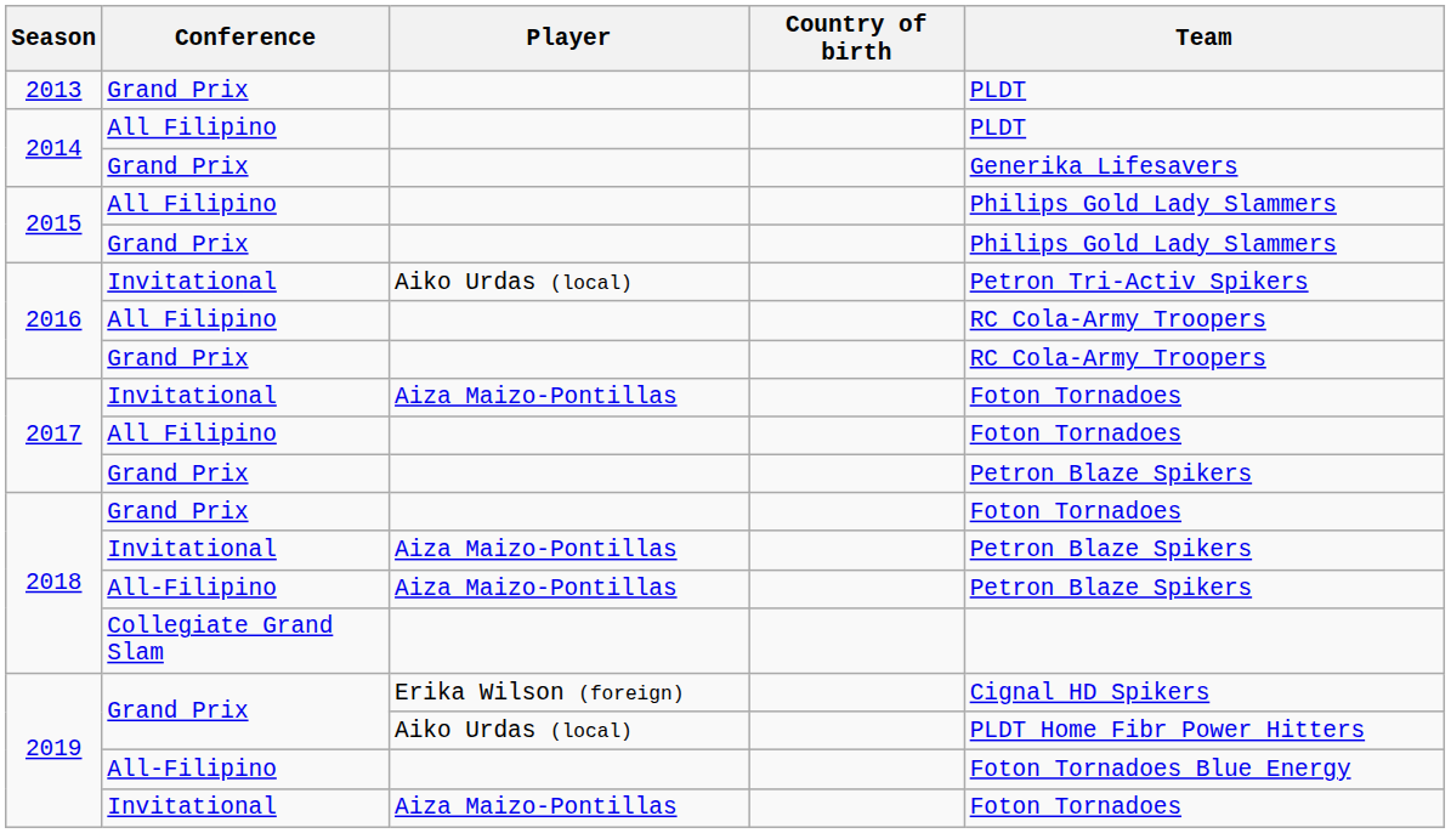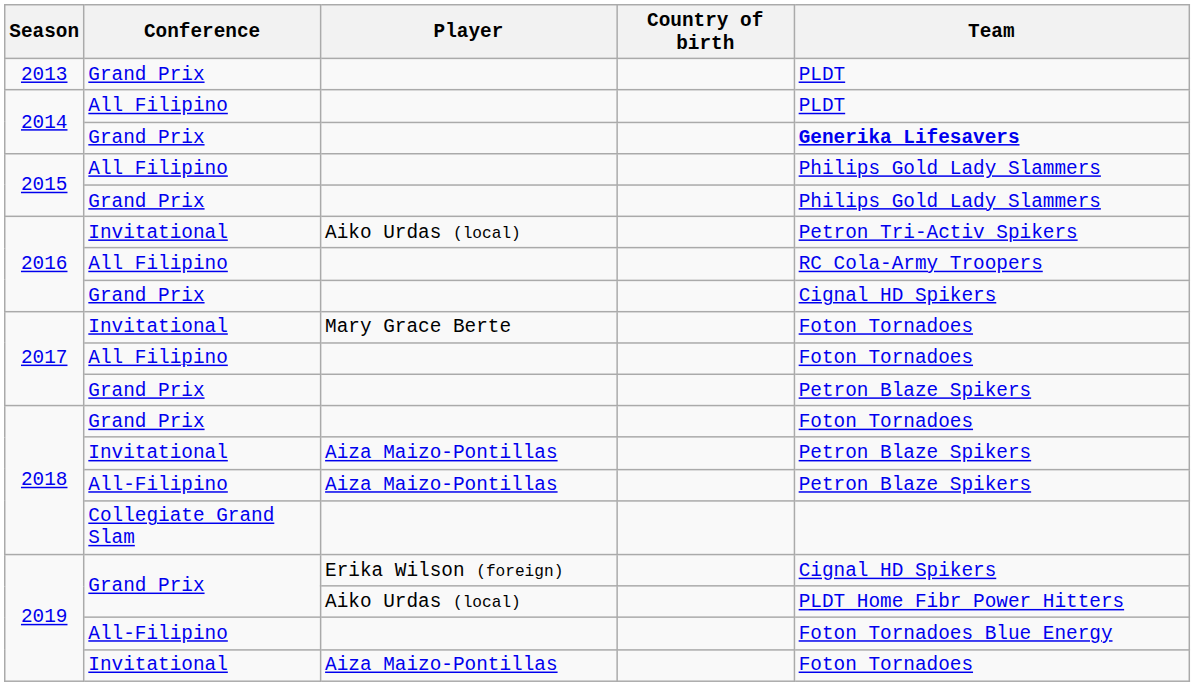2014 / Grand Prix | Team: normal -> bold
2016 / Grand Prix | Team: RC Cola-Army Troopers -> Cignal HD Spikers
2017 / Invitational | Player: Aiza Maizo-Pontillas -> Mary Grace Berte
